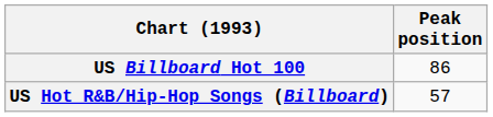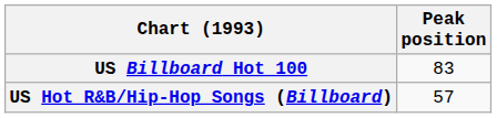US Billboard Hot 100 | Peak position: 86 -> 83
